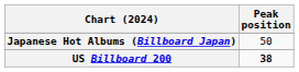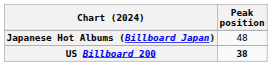Japanese Hot Albums (Billboard Japan) | Peak position: 50 -> 48
